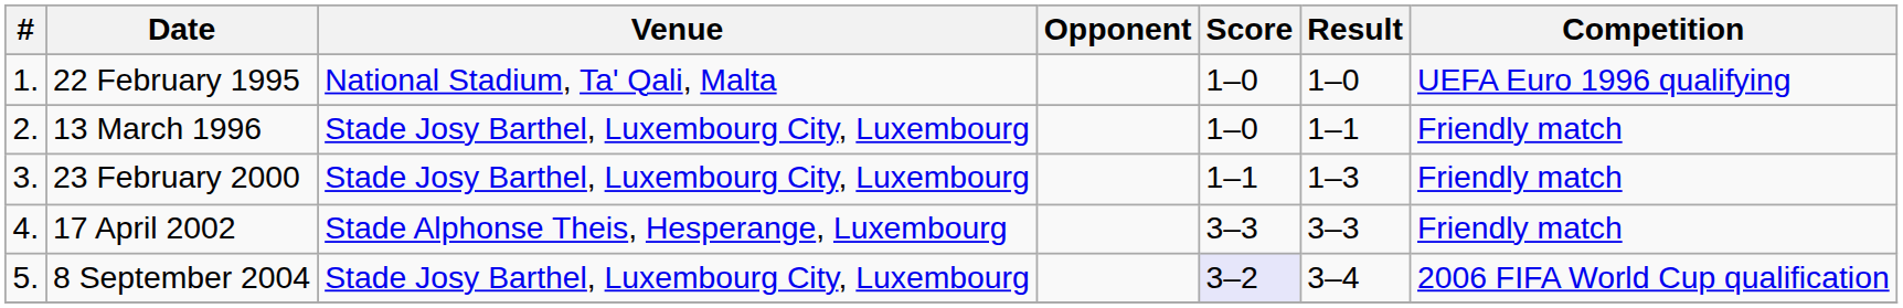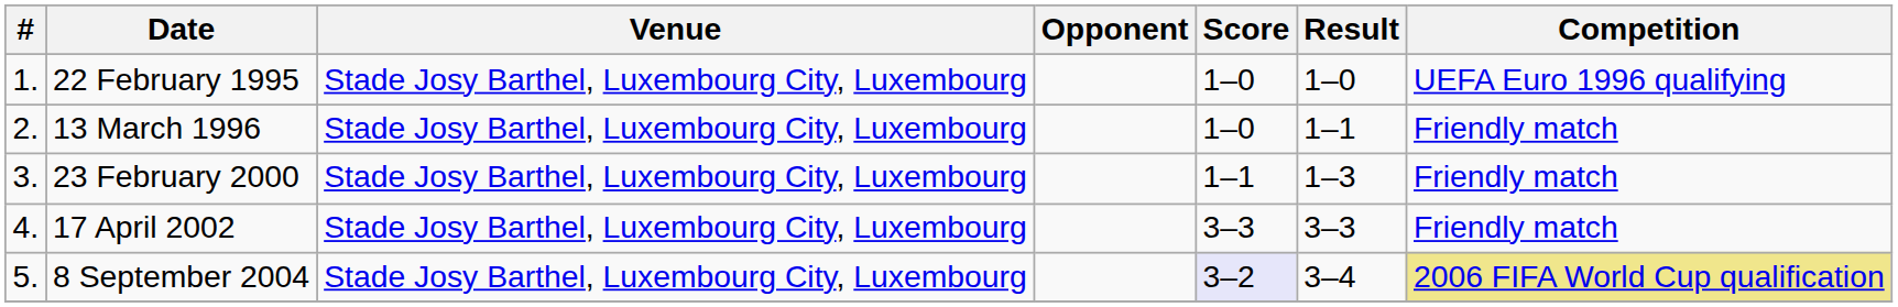22 February 1995 | Venue: National Stadium, Ta' Qali, Malta -> Stade Josy Barthel, Luxembourg City, Luxembourg
17 April 2002 | Venue: Stade Alphonse Theis, Hesperange, Luxembourg -> Stade Josy Barthel, Luxembourg City, Luxembourg
8 September 2004 | Competition: no background -> khaki background
